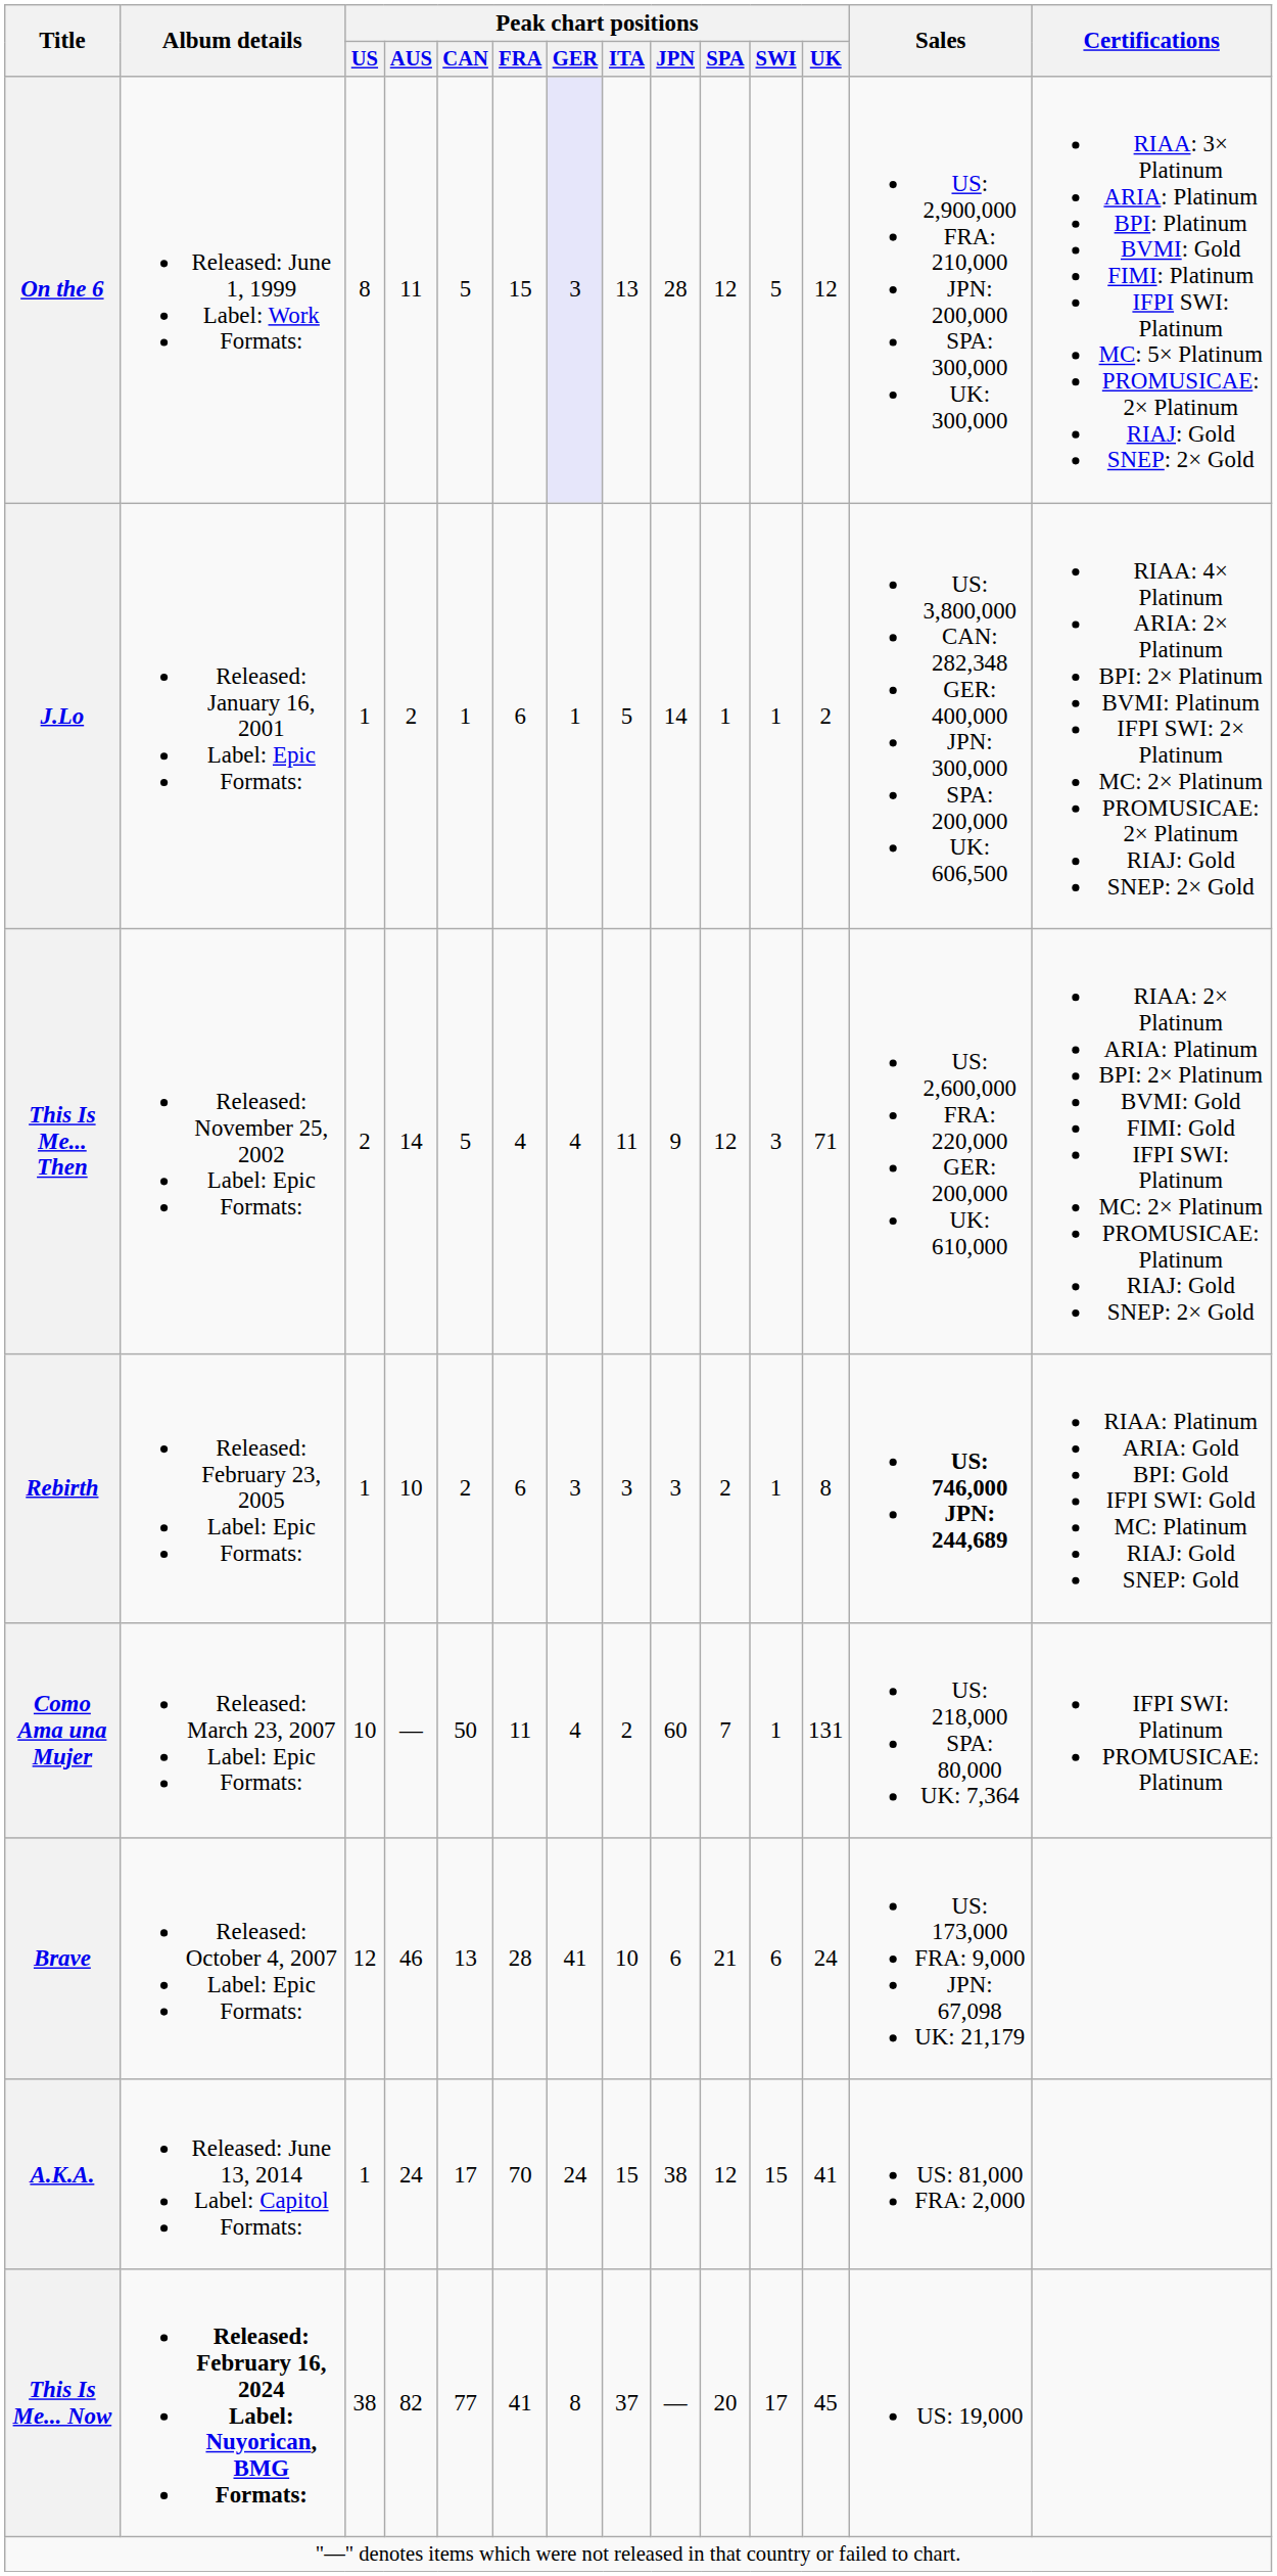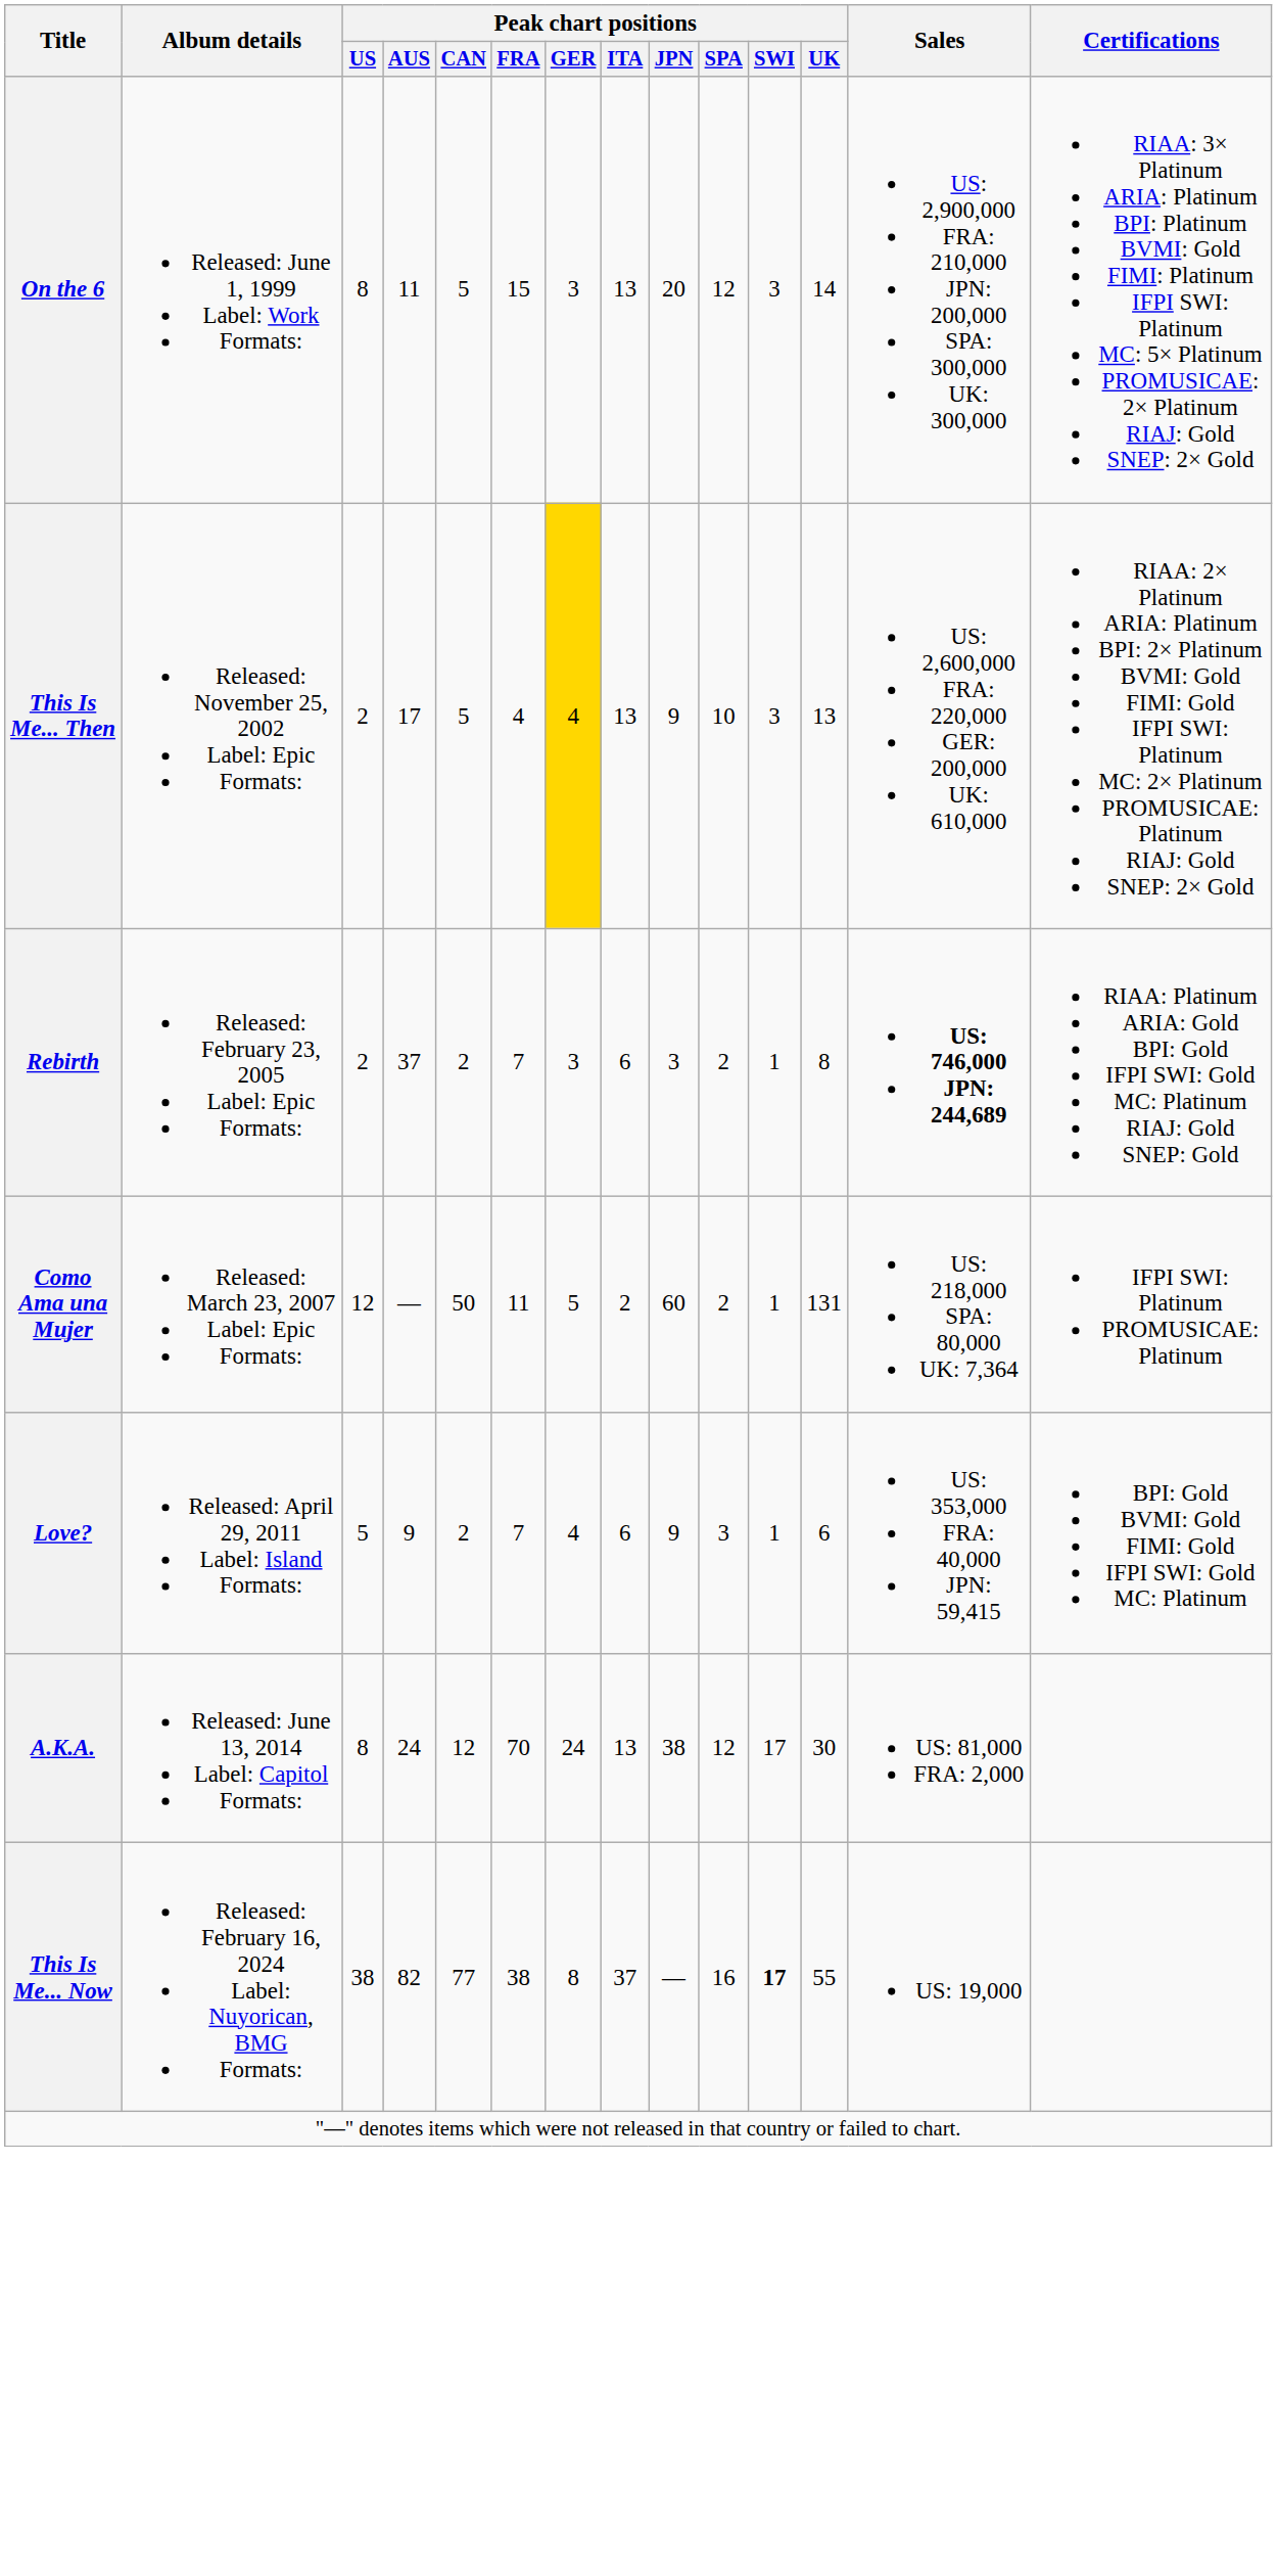On the 6 | Peak chart positions / GER: lavender background -> no background
On the 6 | Peak chart positions / JPN: 28 -> 20
On the 6 | Peak chart positions / SWI: 5 -> 3
On the 6 | Peak chart positions / UK: 12 -> 14
- row: J.Lo | Released: January 16, 2001 Label: Epic Formats: | 1 | 2 | 1 | 6 | 1 | 5 | 14 | 1 | 1 | 2 | US: 3,800,000 CAN: 282,348 GER: 400,000 JPN: 300,000 SPA: 200,000 UK: 606,500 | RIAA: 4× Platinum ARIA: 2× Platinum BPI: 2× Platinum BVMI: Platinum IFPI SWI: 2× Platinum MC: 2× Platinum PROMUSICAE: 2× Platinum RIAJ: Gold SNEP: 2× Gold
This Is Me... Then | Peak chart positions / AUS: 14 -> 17
This Is Me... Then | Peak chart positions / GER: no background -> gold background
This Is Me... Then | Peak chart positions / ITA: 11 -> 13
This Is Me... Then | Peak chart positions / SPA: 12 -> 10
This Is Me... Then | Peak chart positions / UK: 71 -> 13
Rebirth | Peak chart positions / US: 1 -> 2
Rebirth | Peak chart positions / AUS: 10 -> 37
Rebirth | Peak chart positions / FRA: 6 -> 7
Rebirth | Peak chart positions / ITA: 3 -> 6
Como Ama una Mujer | Peak chart positions / US: 10 -> 12
Como Ama una Mujer | Peak chart positions / GER: 4 -> 5
Como Ama una Mujer | Peak chart positions / SPA: 7 -> 2
- row: Brave | Released: October 4, 2007 Label: Epic Formats: | 12 | 46 | 13 | 28 | 41 | 10 | 6 | 21 | 6 | 24 | US: 173,000 FRA: 9,000 JPN: 67,098 UK: 21,179
+ row: Love? | Released: April 29, 2011 Label: Island Formats: | 5 | 9 | 2 | 7 | 4 | 6 | 9 | 3 | 1 | 6 | US: 353,000 FRA: 40,000 JPN: 59,415 | BPI: Gold BVMI: Gold FIMI: Gold IFPI SWI: Gold MC: Platinum
A.K.A. | Peak chart positions / US: 1 -> 8
A.K.A. | Peak chart positions / CAN: 17 -> 12
A.K.A. | Peak chart positions / ITA: 15 -> 13
A.K.A. | Peak chart positions / SWI: 15 -> 17
A.K.A. | Peak chart positions / UK: 41 -> 30
This Is Me... Now | Album details: bold -> normal
This Is Me... Now | Peak chart positions / FRA: 41 -> 38
This Is Me... Now | Peak chart positions / SPA: 20 -> 16
This Is Me... Now | Peak chart positions / SWI: normal -> bold
This Is Me... Now | Peak chart positions / UK: 45 -> 55
